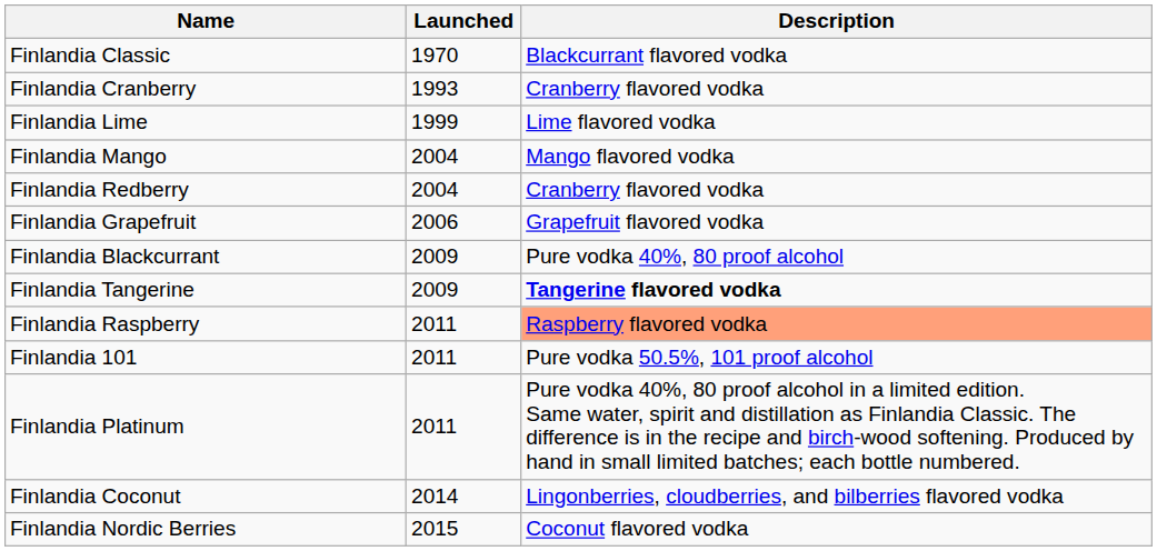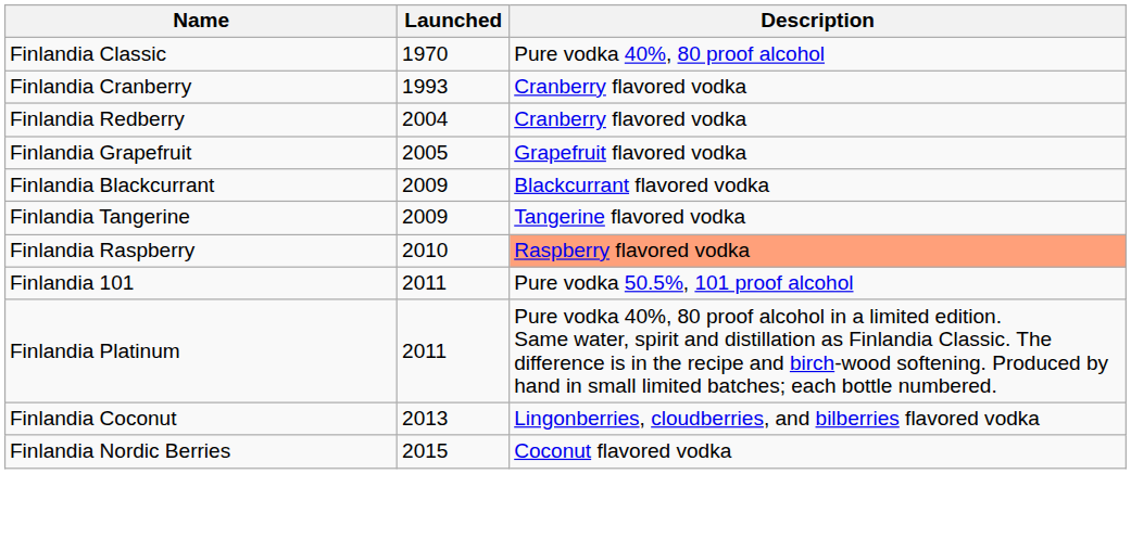Finlandia Classic | Description: Blackcurrant flavored vodka -> Pure vodka 40%, 80 proof alcohol
- row: Finlandia Lime | 1999 | Lime flavored vodka
- row: Finlandia Mango | 2004 | Mango flavored vodka
Finlandia Grapefruit | Launched: 2006 -> 2005
Finlandia Blackcurrant | Description: Pure vodka 40%, 80 proof alcohol -> Blackcurrant flavored vodka
Finlandia Tangerine | Description: bold -> normal
Finlandia Raspberry | Launched: 2011 -> 2010
Finlandia Coconut | Launched: 2014 -> 2013
